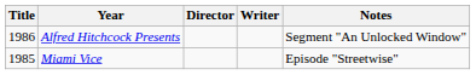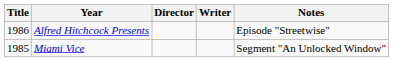Alfred Hitchcock Presents | Notes: Segment "An Unlocked Window" -> Episode "Streetwise"
Miami Vice | Notes: Episode "Streetwise" -> Segment "An Unlocked Window"
